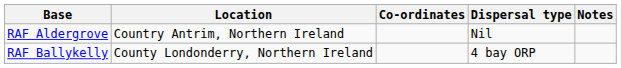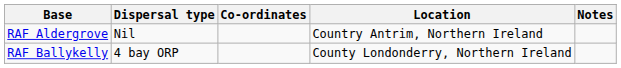columns swapped: Location <-> Dispersal type
